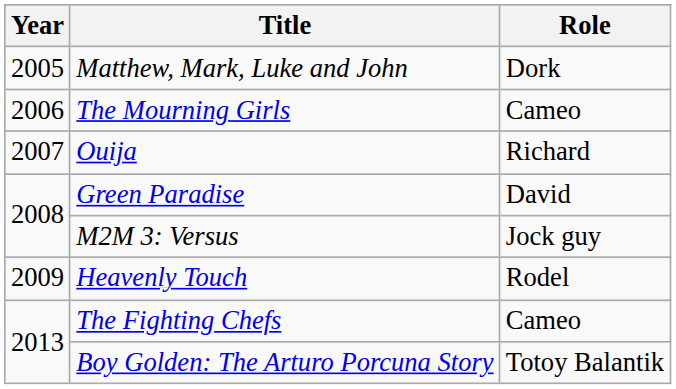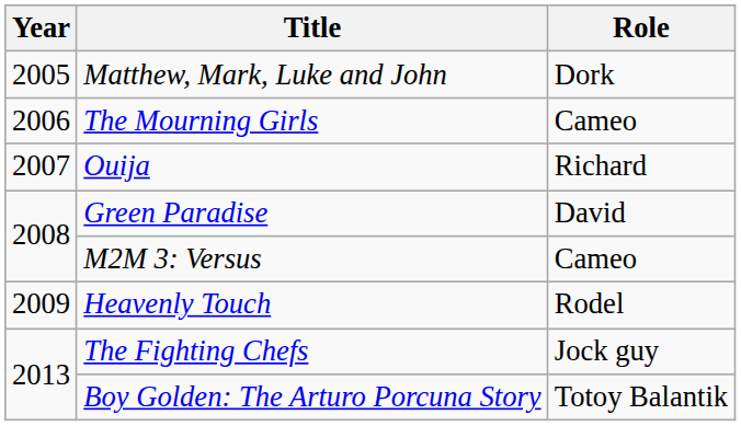M2M 3: Versus | Role: Jock guy -> Cameo
The Fighting Chefs | Role: Cameo -> Jock guy
